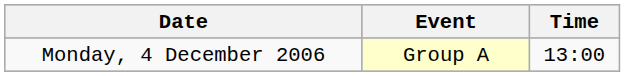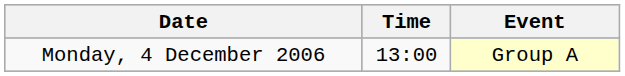columns swapped: Time <-> Event
